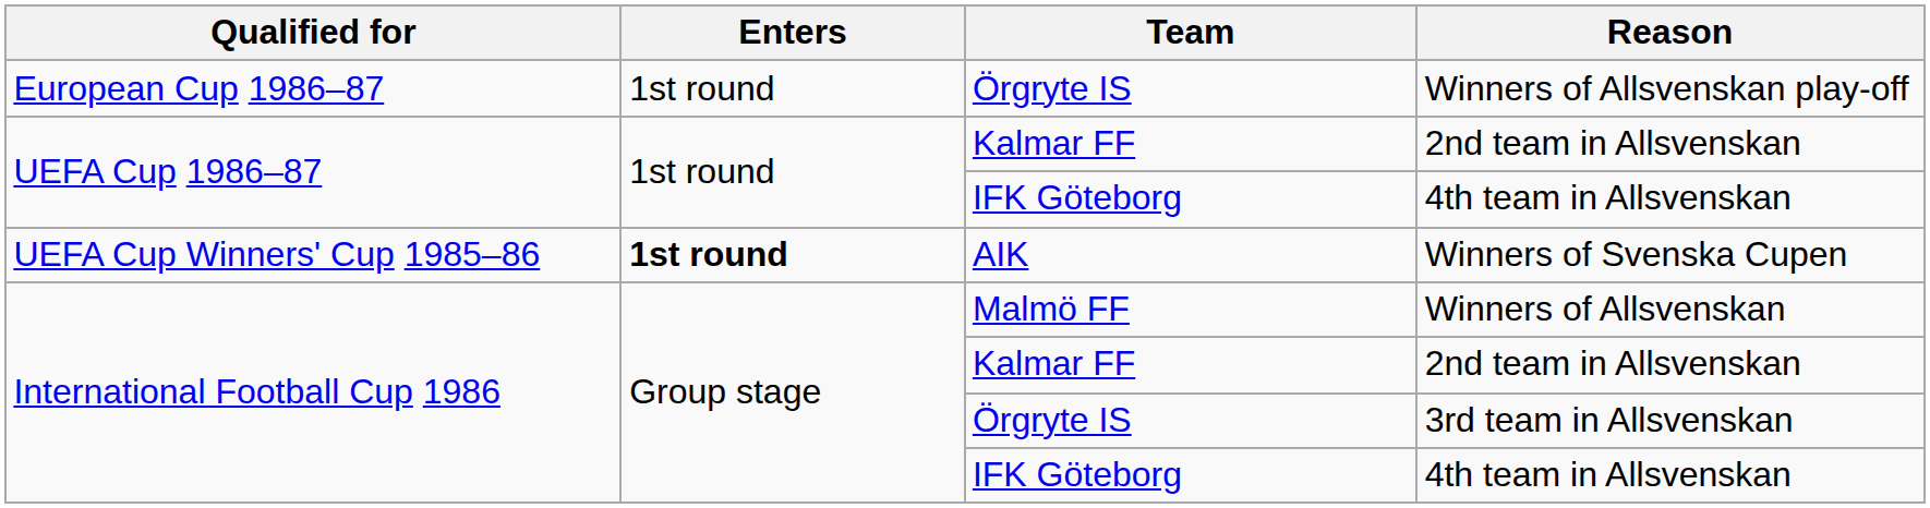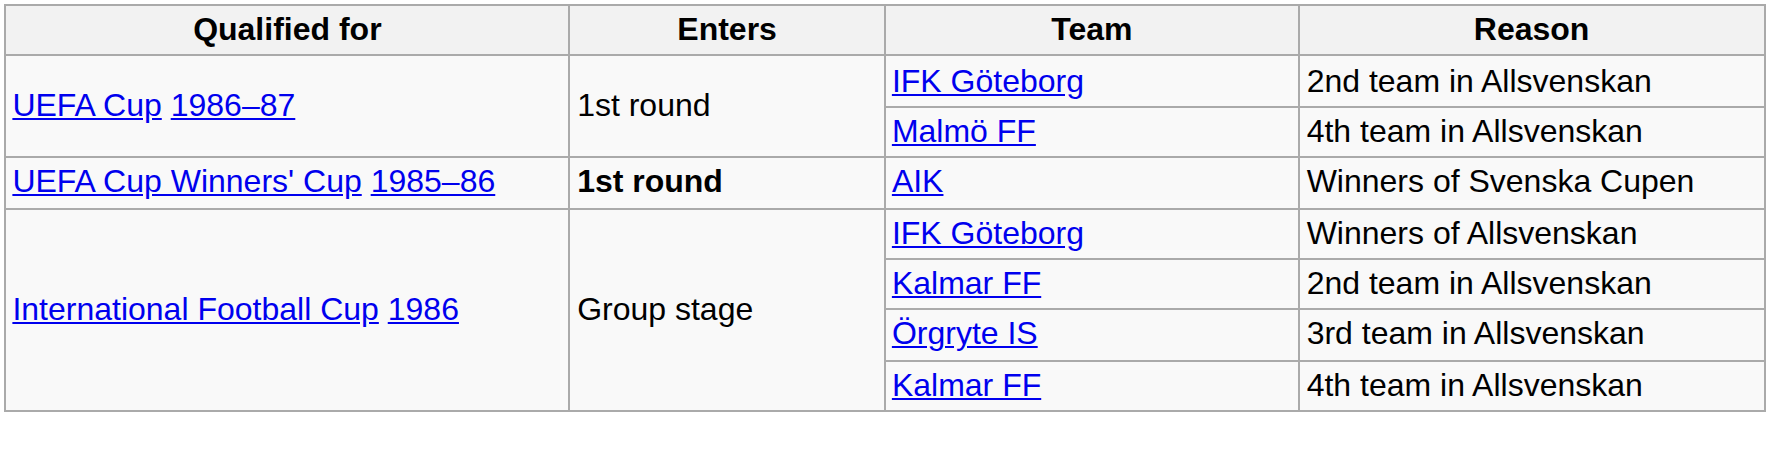- row: European Cup 1986–87 | 1st round | Örgryte IS | Winners of Allsvenskan play-off
UEFA Cup 1986–87 / 2nd team in Allsvenskan | Team: Kalmar FF -> IFK Göteborg
UEFA Cup 1986–87 / 4th team in Allsvenskan | Team: IFK Göteborg -> Malmö FF
Winners of Allsvenskan | Team: Malmö FF -> IFK Göteborg
International Football Cup 1986 / 4th team in Allsvenskan | Team: IFK Göteborg -> Kalmar FF
